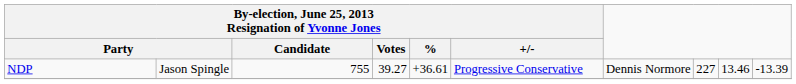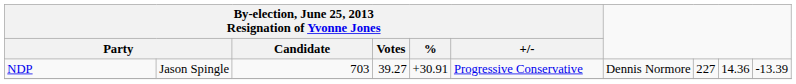NDP | column 3: 755 -> 703
NDP | By-election, June 25, 2013 Resignation of Yvonne Jones / %: +36.61 -> +30.91
NDP | column 9: 13.46 -> 14.36
